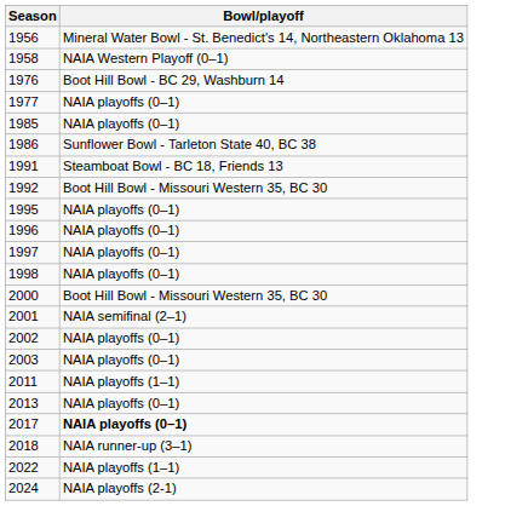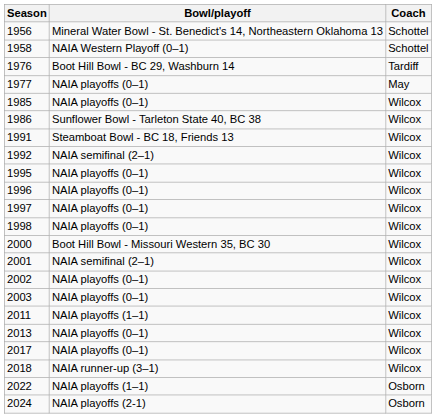+ column: Coach | Schottel | Schottel | Tardiff | May | Wilcox | Wilcox | Wilcox | Wilcox | Wilcox | Wilcox | Wilcox | Wilcox | Wilcox | Wilcox | Wilcox | Wilcox | Wilcox | Wilcox | Wilcox | Wilcox | Osborn | Osborn
1992 | Bowl/playoff: Boot Hill Bowl - Missouri Western 35, BC 30 -> NAIA semifinal (2–1)
2017 | Bowl/playoff: bold -> normal
